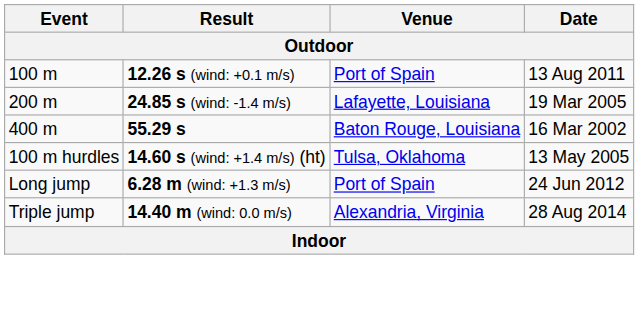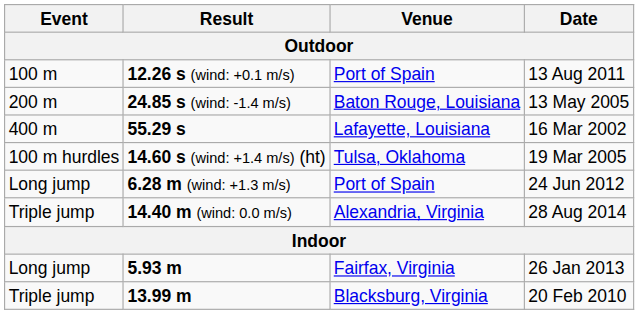24.85 s (wind: -1.4 m/s) | Venue: Lafayette, Louisiana -> Baton Rouge, Louisiana
24.85 s (wind: -1.4 m/s) | Date: 19 Mar 2005 -> 13 May 2005
55.29 s | Venue: Baton Rouge, Louisiana -> Lafayette, Louisiana
14.60 s (wind: +1.4 m/s) (ht) | Date: 13 May 2005 -> 19 Mar 2005
+ row: Long jump | 5.93 m | Fairfax, Virginia | 26 Jan 2013
+ row: Triple jump | 13.99 m | Blacksburg, Virginia | 20 Feb 2010
